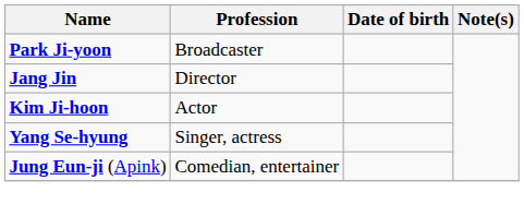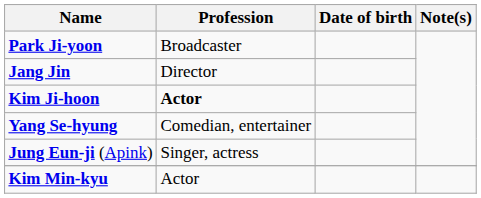Kim Ji-hoon | Profession: normal -> bold
Yang Se-hyung | Profession: Singer, actress -> Comedian, entertainer
Jung Eun-ji (Apink) | Profession: Comedian, entertainer -> Singer, actress
+ row: Kim Min-kyu | Actor
